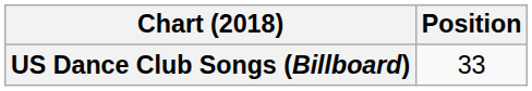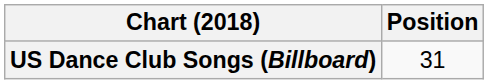US Dance Club Songs (Billboard) | Position: 33 -> 31
